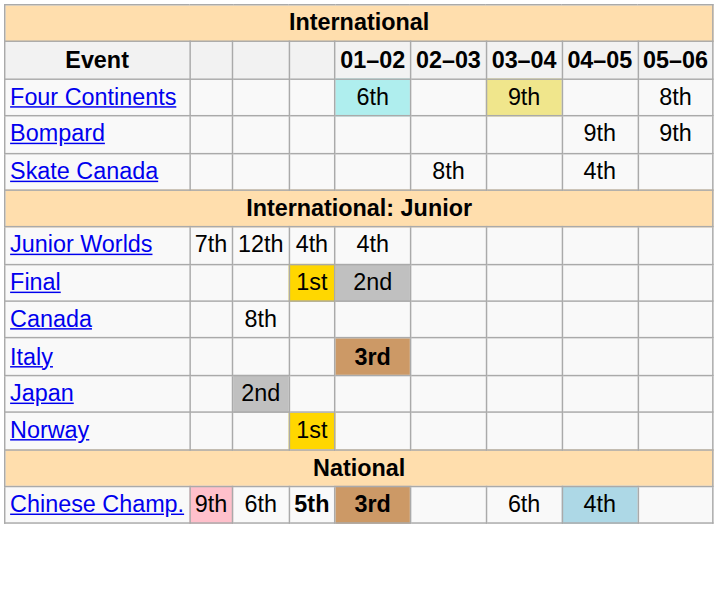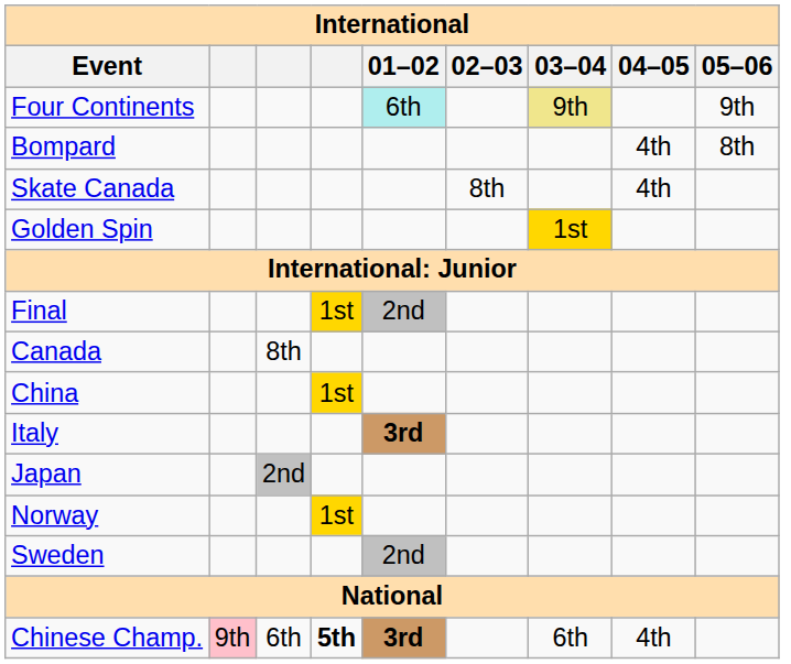Four Continents | 05–06: 8th -> 9th
Bompard | 04–05: 9th -> 4th
Bompard | 05–06: 9th -> 8th
+ row: Golden Spin | 1st
- row: Junior Worlds | 7th | 12th | 4th | 4th
+ row: China | 1st
+ row: Sweden | 2nd
Chinese Champ. | 04–05: lightblue background -> no background
